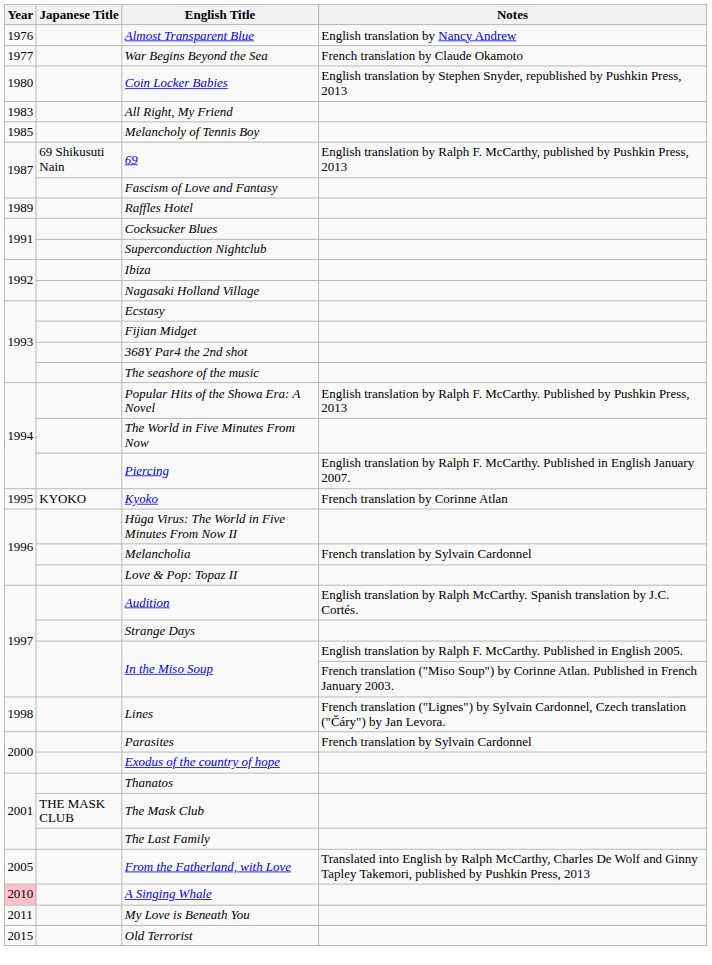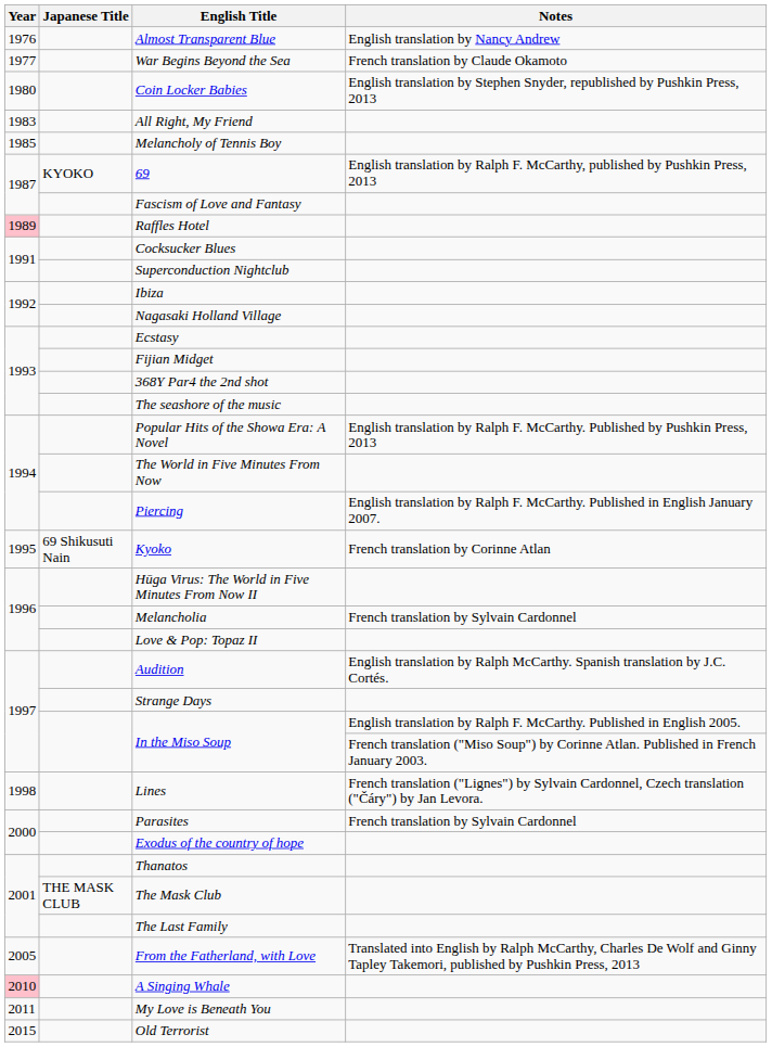69 | Japanese Title: 69 Shikusuti Nain -> KYOKO
Raffles Hotel | Year: no background -> pink background
Kyoko | Japanese Title: KYOKO -> 69 Shikusuti Nain
